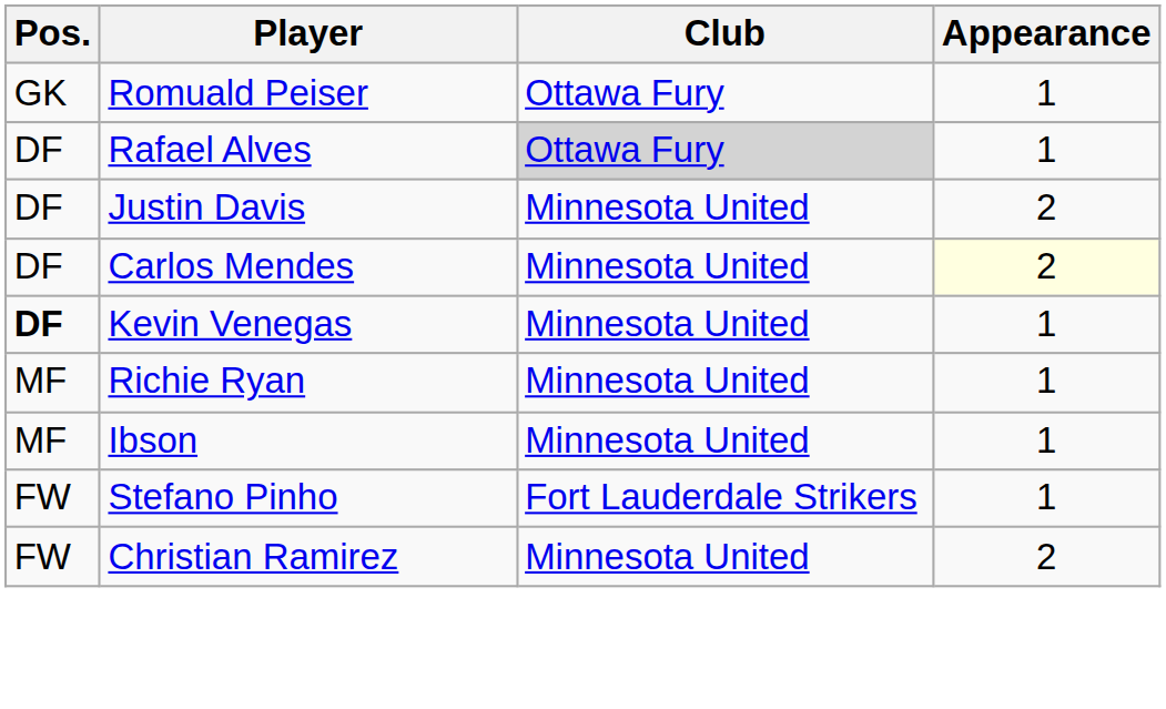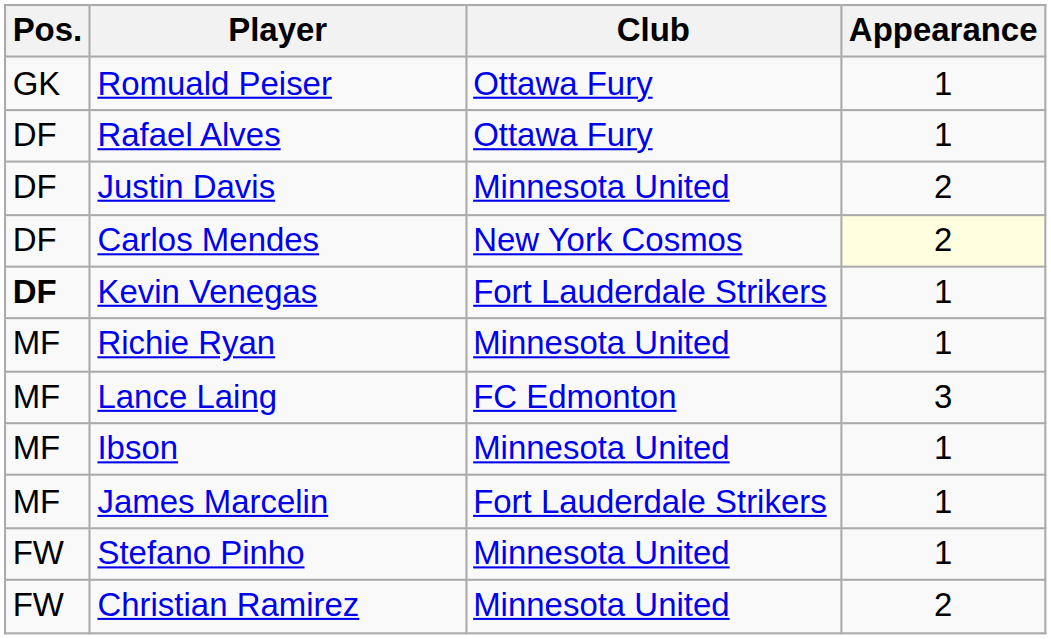Rafael Alves | Club: lightgrey background -> no background
Carlos Mendes | Club: Minnesota United -> New York Cosmos
Kevin Venegas | Club: Minnesota United -> Fort Lauderdale Strikers
+ row: MF | Lance Laing | FC Edmonton | 3
+ row: MF | James Marcelin | Fort Lauderdale Strikers | 1
Stefano Pinho | Club: Fort Lauderdale Strikers -> Minnesota United
